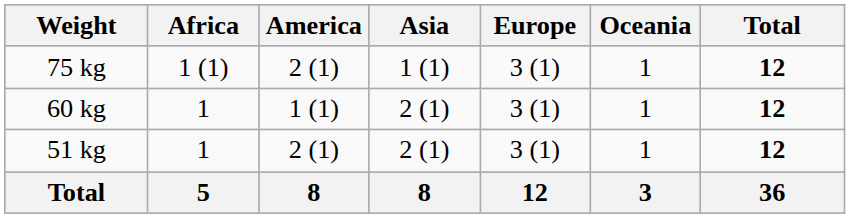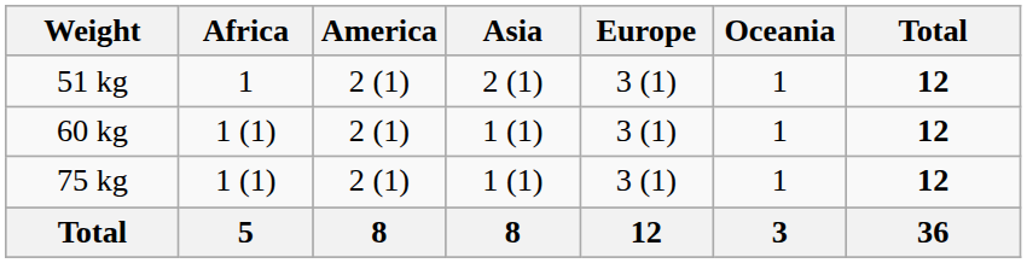rows swapped: 51 kg <-> 75 kg
60 kg | Africa: 1 -> 1 (1)
60 kg | America: 1 (1) -> 2 (1)
60 kg | Asia: 2 (1) -> 1 (1)
